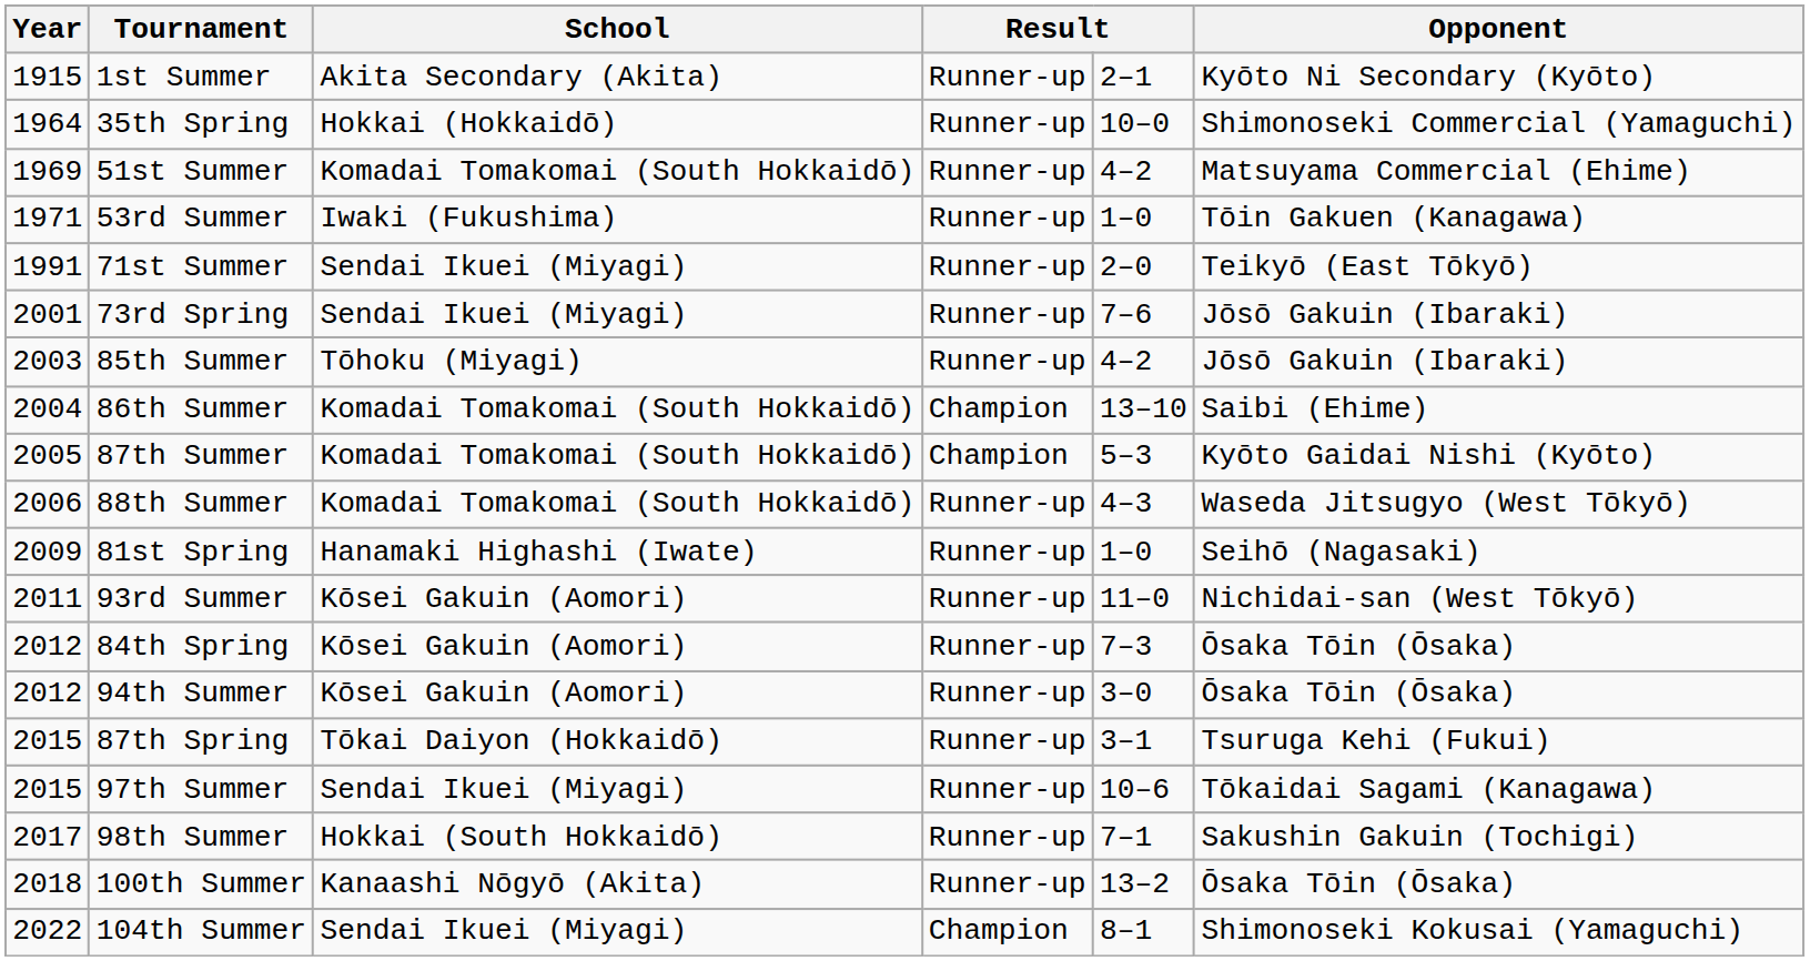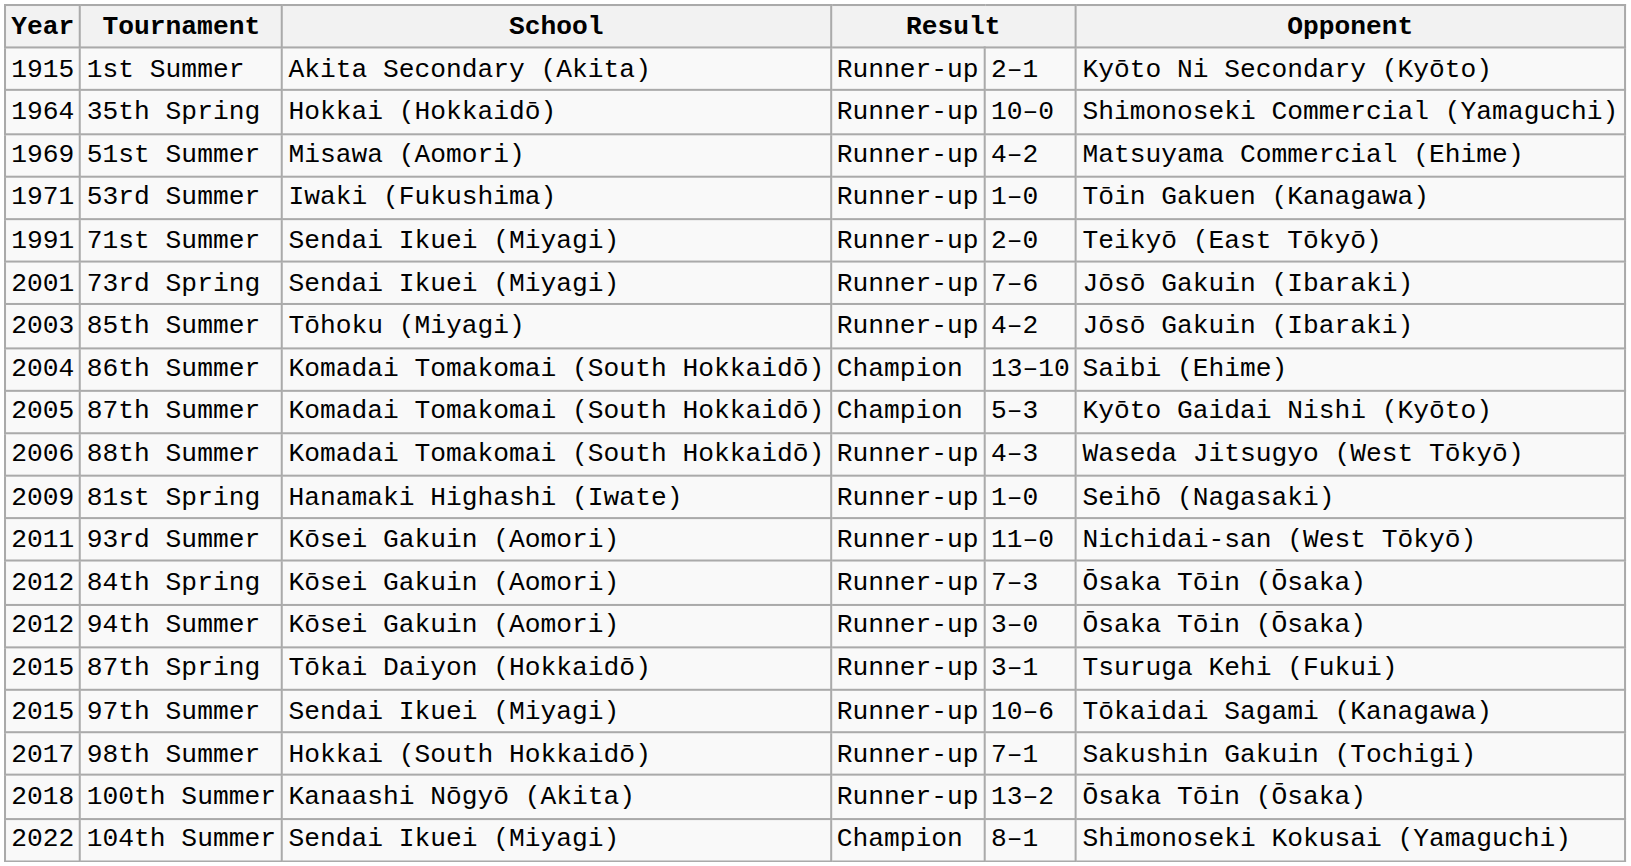51st Summer | School: Komadai Tomakomai (South Hokkaidō) -> Misawa (Aomori)
